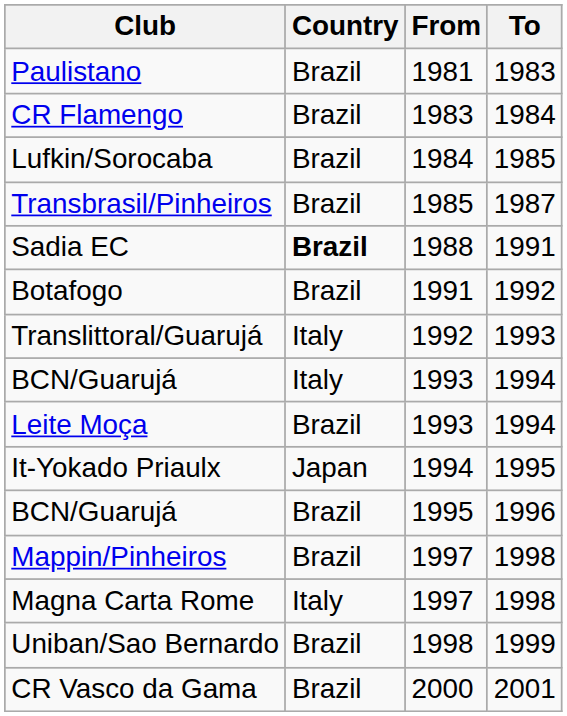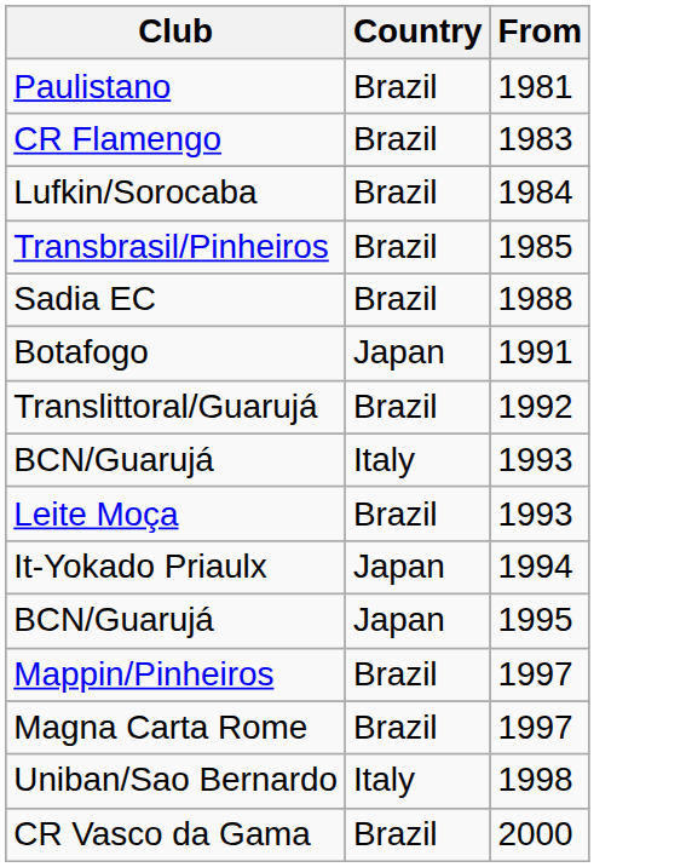- column: To | 1983 | 1984 | 1985 | 1987 | 1991 | 1992 | 1993 | 1994 | 1994 | 1995 | 1996 | 1998 | 1998 | 1999 | 2001
Sadia EC | Country: bold -> normal
Botafogo | Country: Brazil -> Japan
Translittoral/Guarujá | Country: Italy -> Brazil
BCN/Guarujá / 1995 | Country: Brazil -> Japan
Magna Carta Rome | Country: Italy -> Brazil
Uniban/Sao Bernardo | Country: Brazil -> Italy
